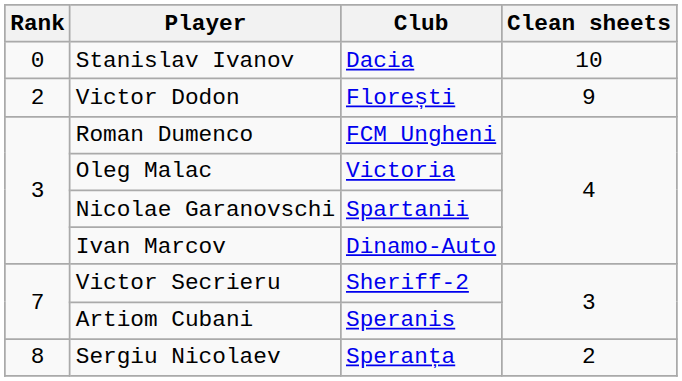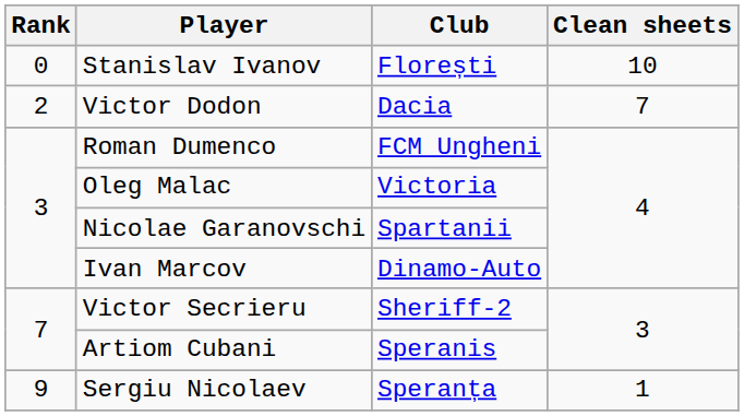Stanislav Ivanov | Club: Dacia -> Florești
Victor Dodon | Club: Florești -> Dacia
Victor Dodon | Clean sheets: 9 -> 7
Sergiu Nicolaev | Rank: 8 -> 9
Sergiu Nicolaev | Clean sheets: 2 -> 1
